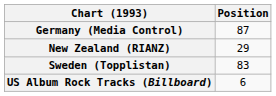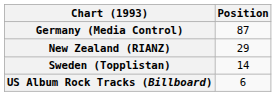Sweden (Topplistan) | Position: 83 -> 14
